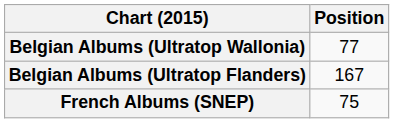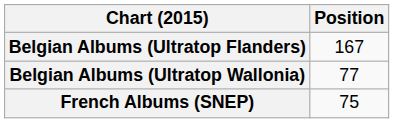rows swapped: Belgian Albums (Ultratop Flanders) <-> Belgian Albums (Ultratop Wallonia)
